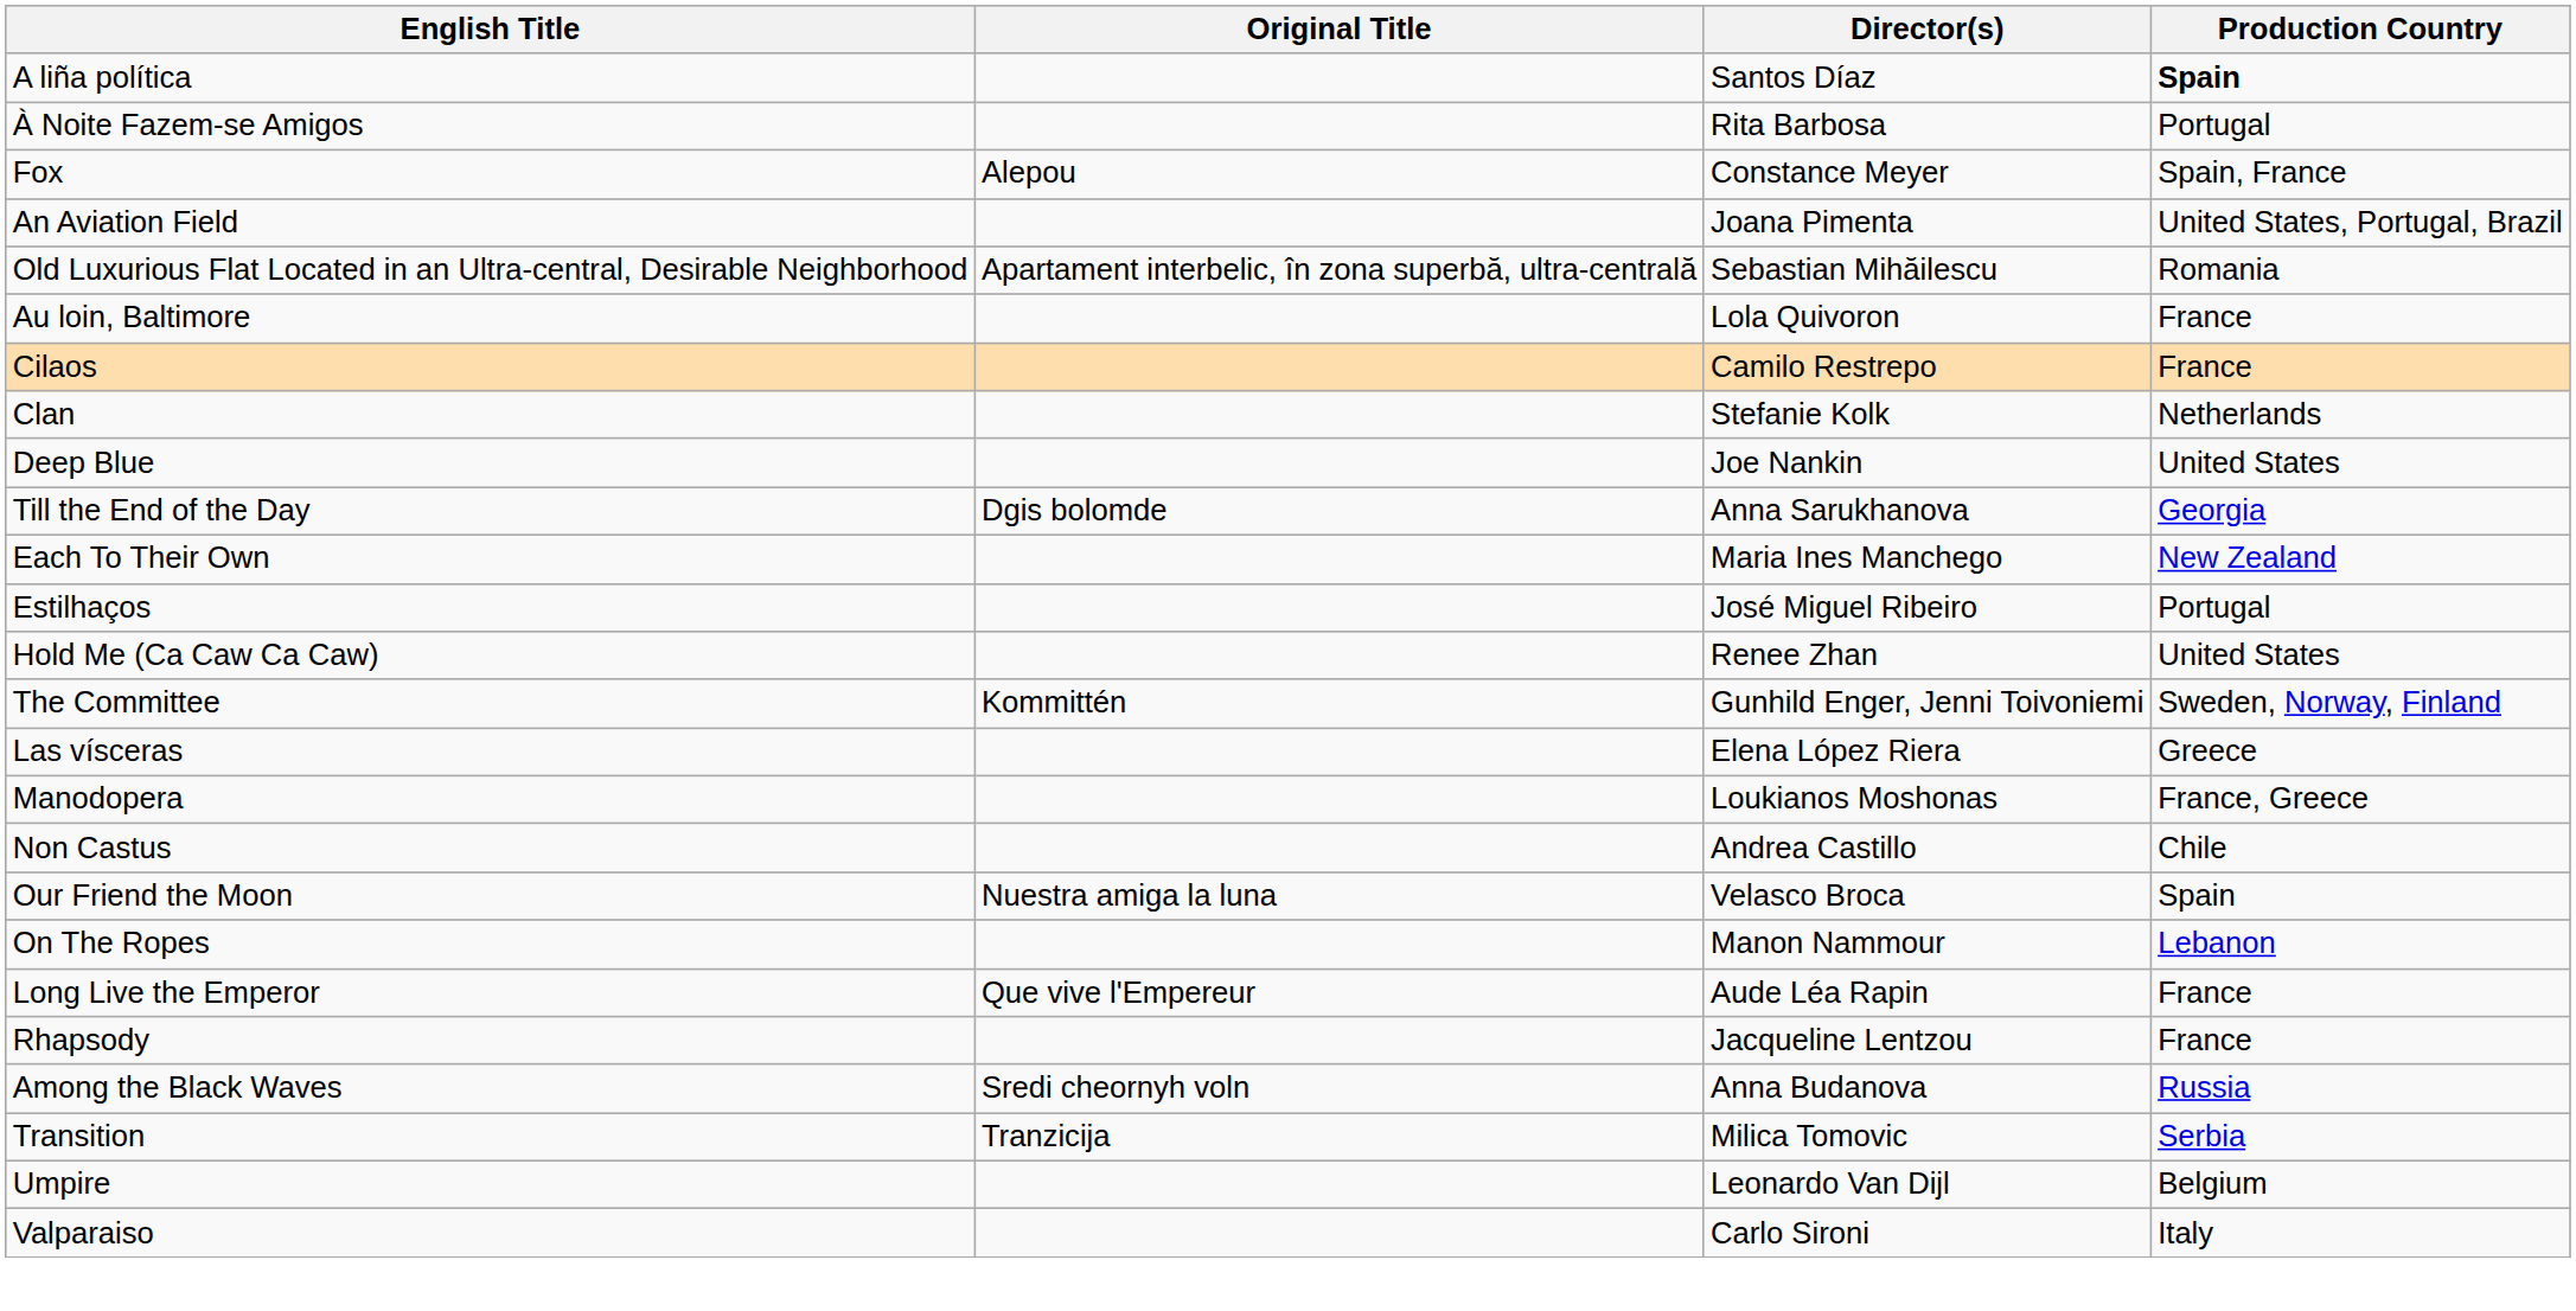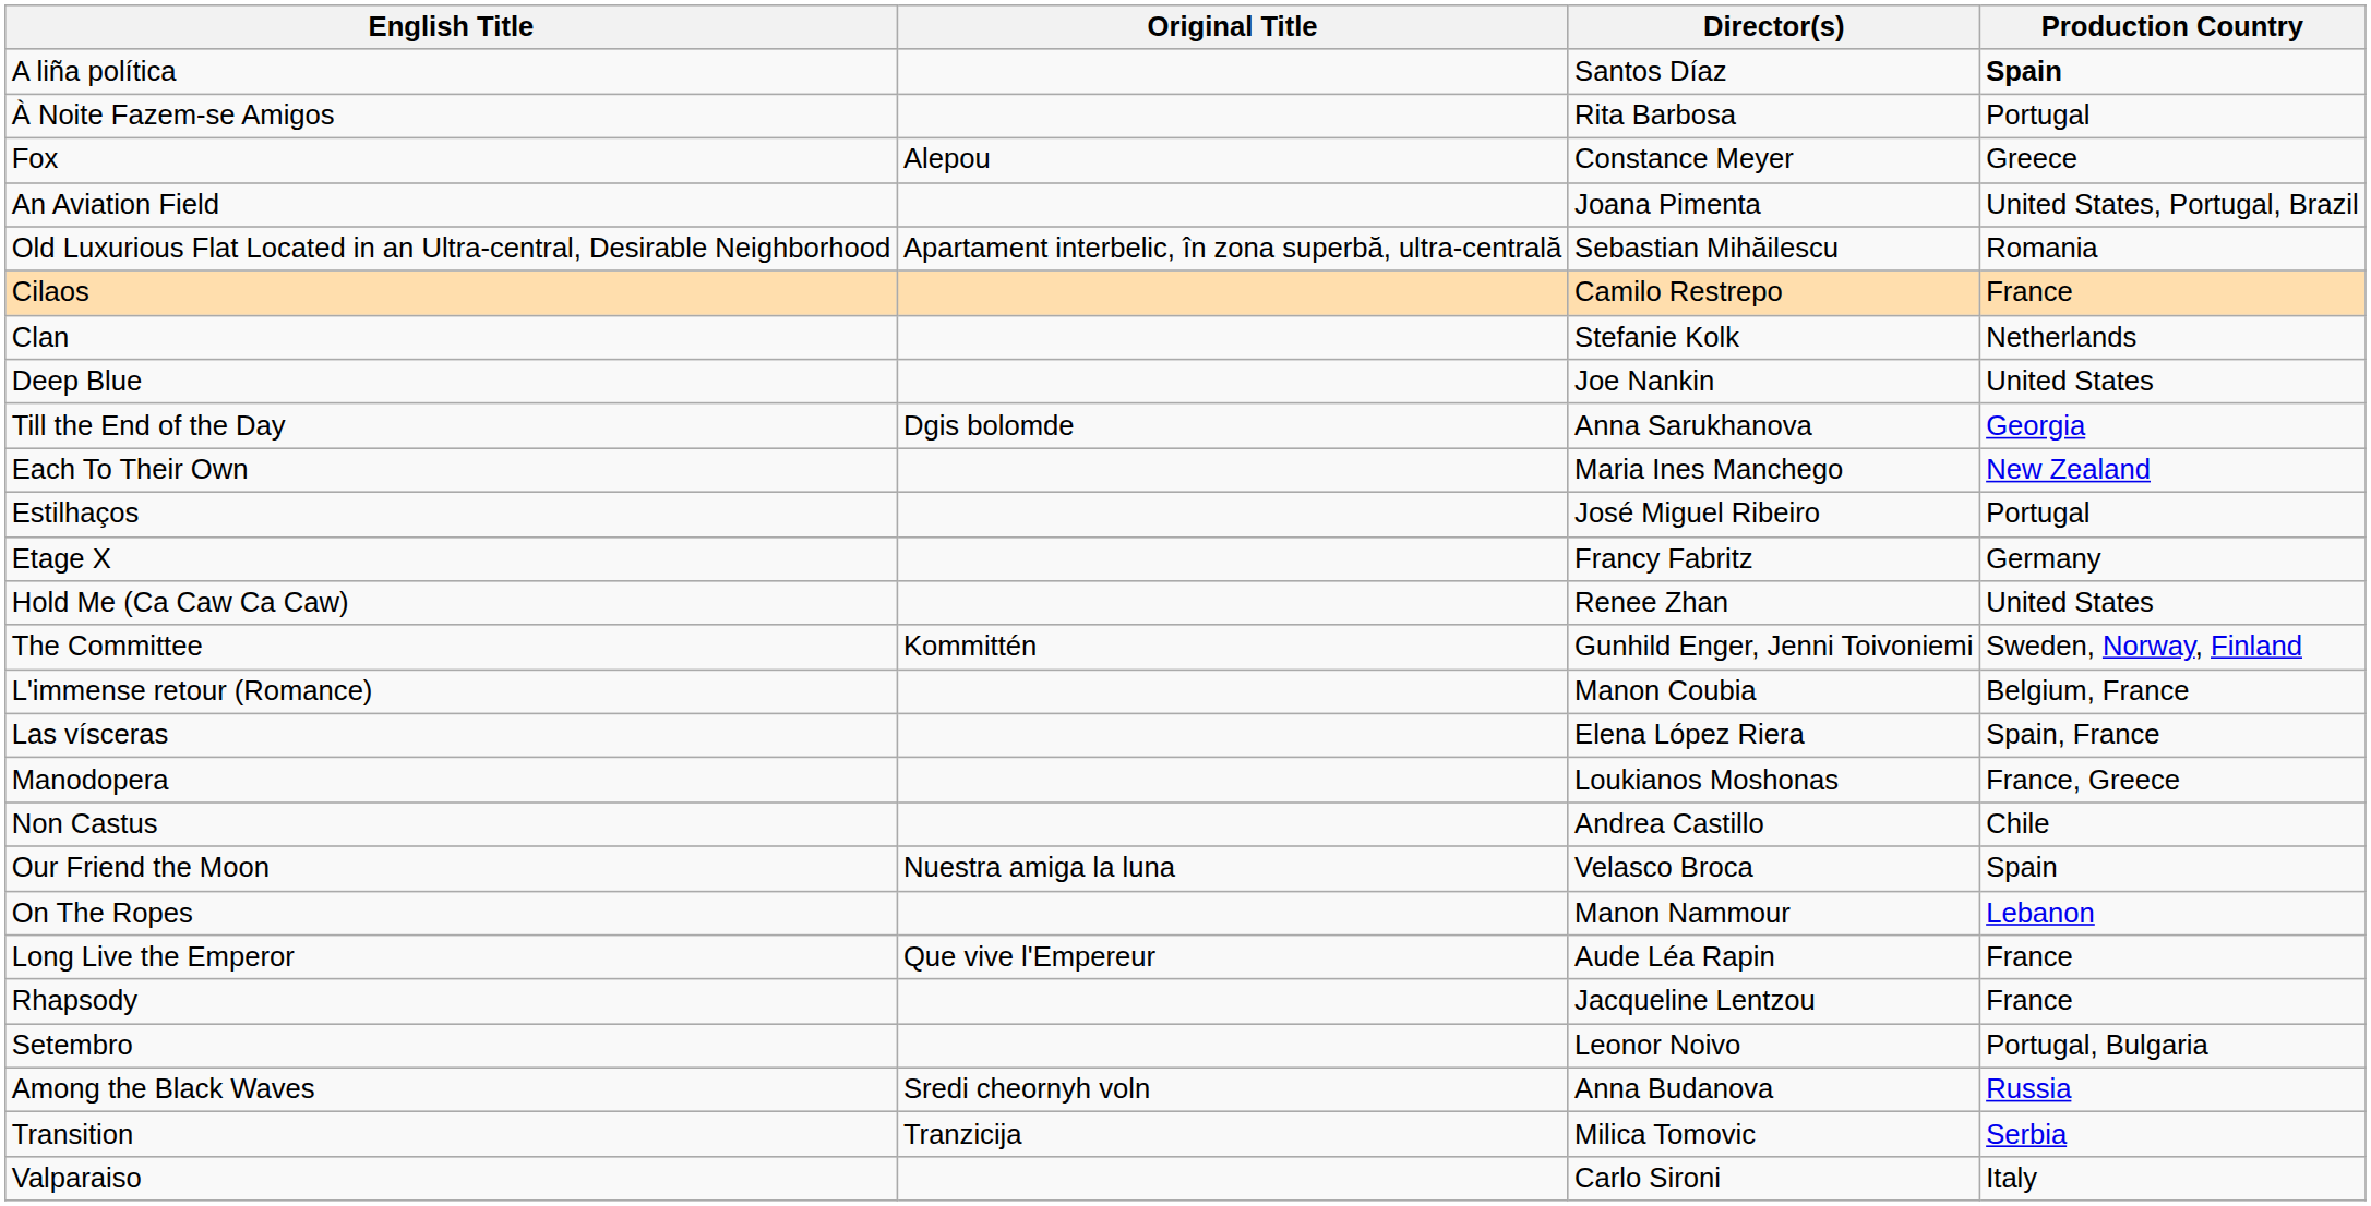Fox | Production Country: Spain, France -> Greece
- row: Au loin, Baltimore | Lola Quivoron | France
+ row: Etage X | Francy Fabritz | Germany
+ row: L'immense retour (Romance) | Manon Coubia | Belgium, France
Las vísceras | Production Country: Greece -> Spain, France
+ row: Setembro | Leonor Noivo | Portugal, Bulgaria
- row: Umpire | Leonardo Van Dijl | Belgium
